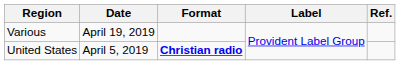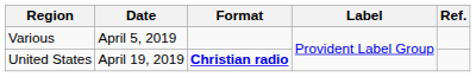Various | Date: April 19, 2019 -> April 5, 2019
United States | Date: April 5, 2019 -> April 19, 2019
